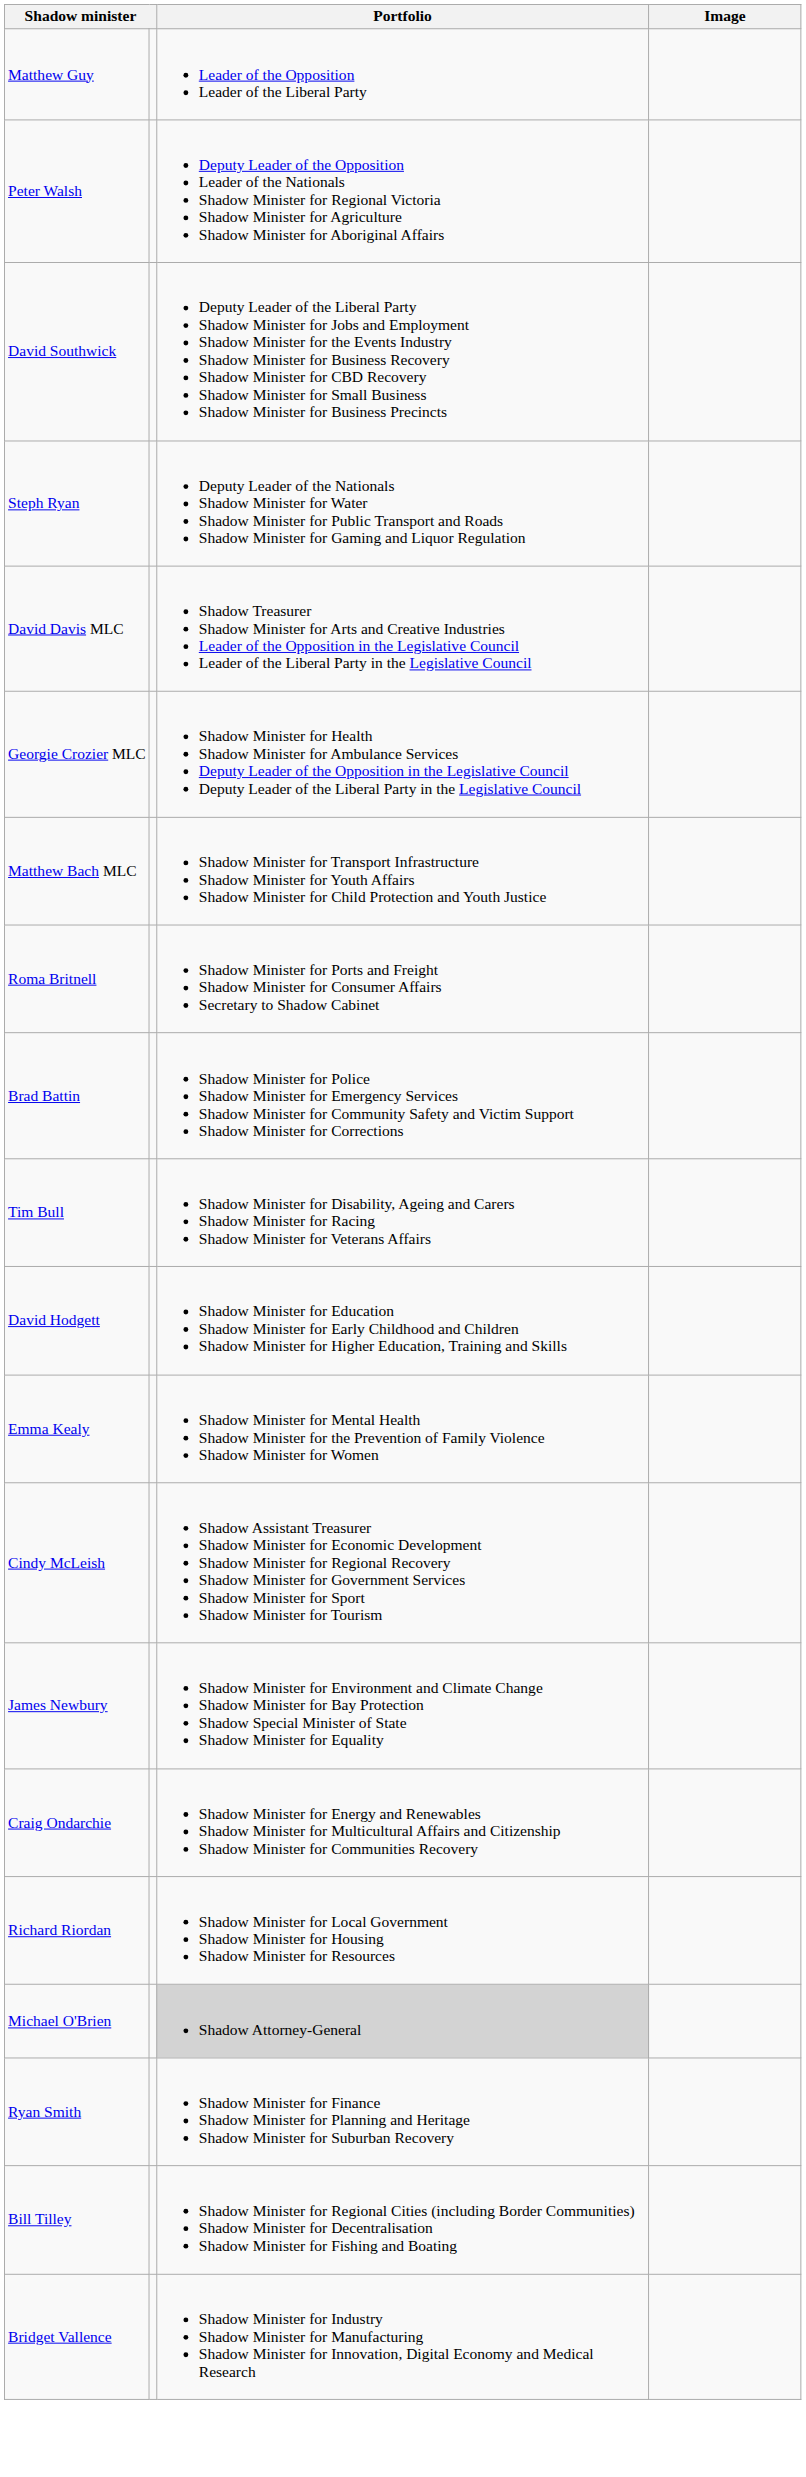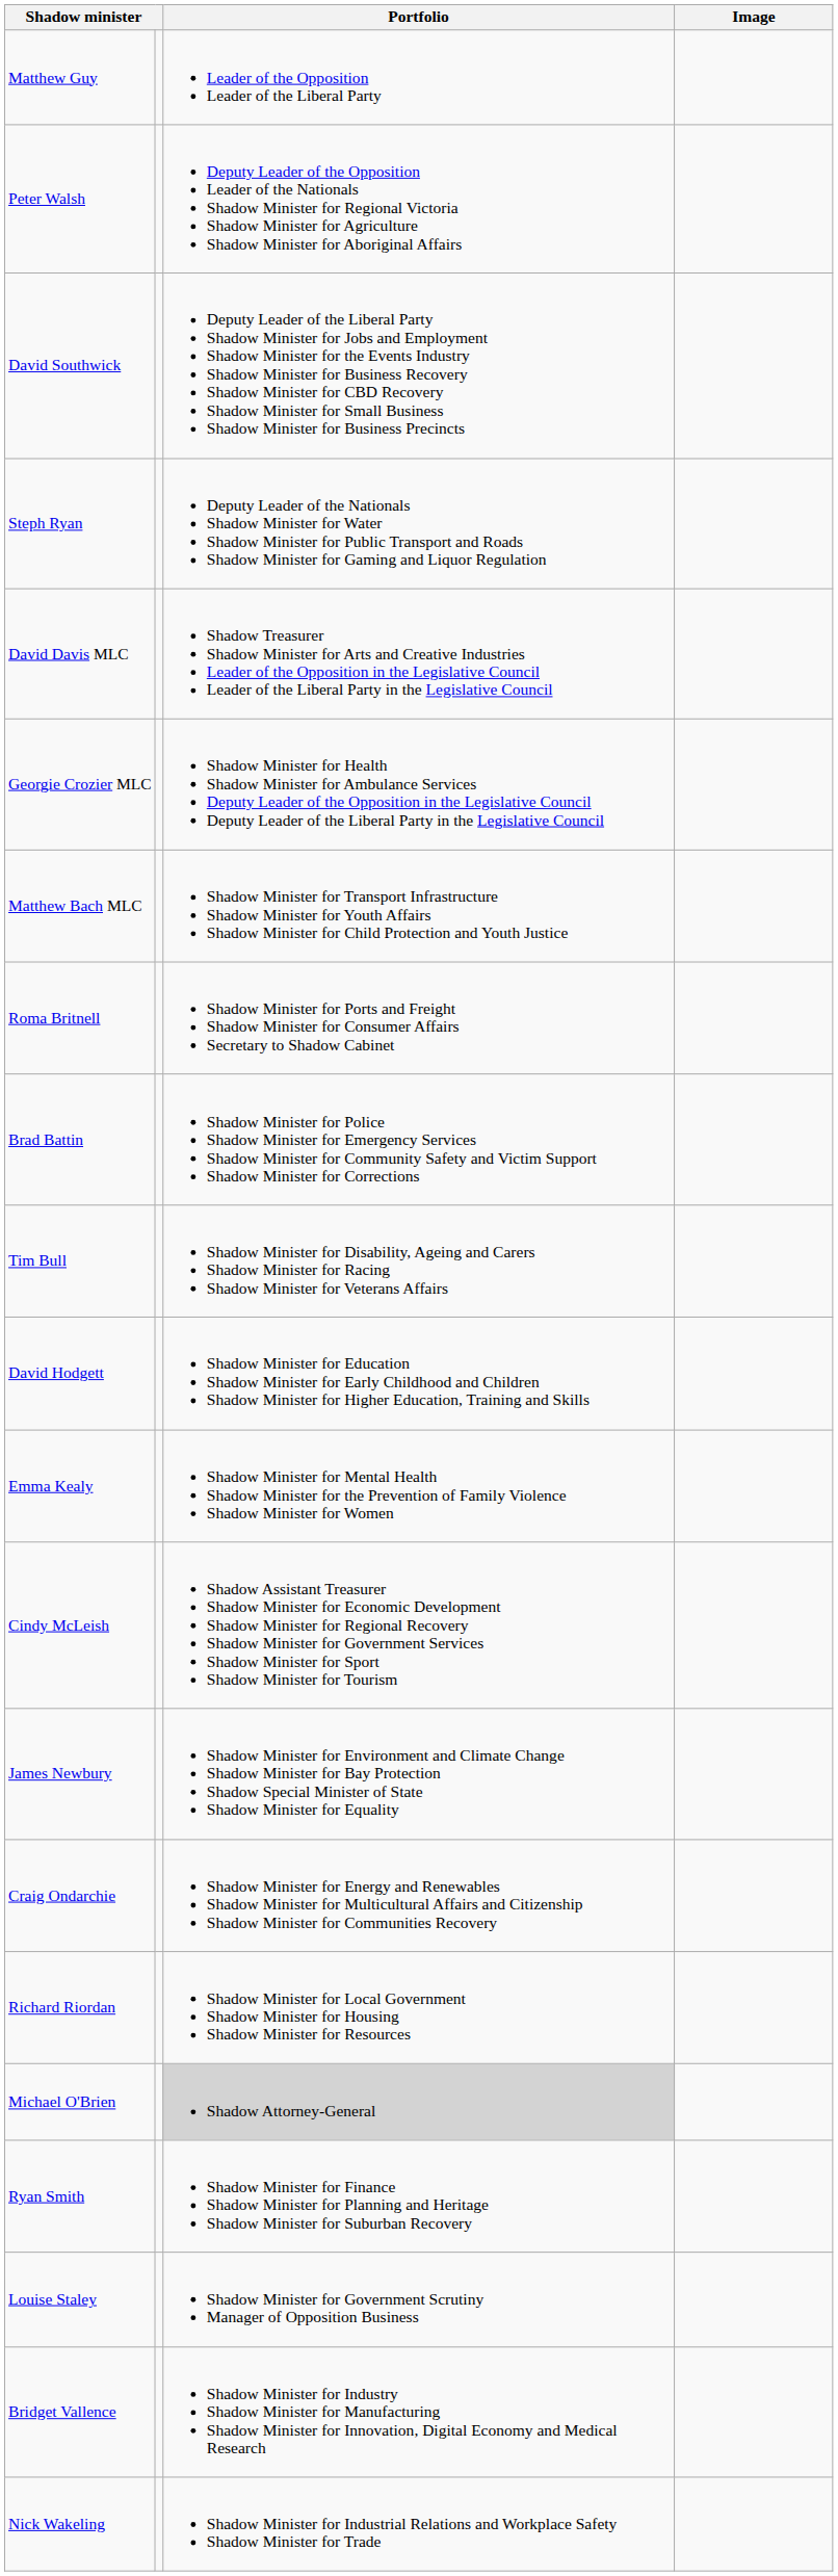+ row: Louise Staley | Shadow Minister for Government Scrutiny Manager of Opposition Business
- row: Bill Tilley | Shadow Minister for Regional Cities (including Border Communities) Shadow Minister for Decentralisation Shadow Minister for Fishing and Boating
+ row: Nick Wakeling | Shadow Minister for Industrial Relations and Workplace Safety Shadow Minister for Trade
